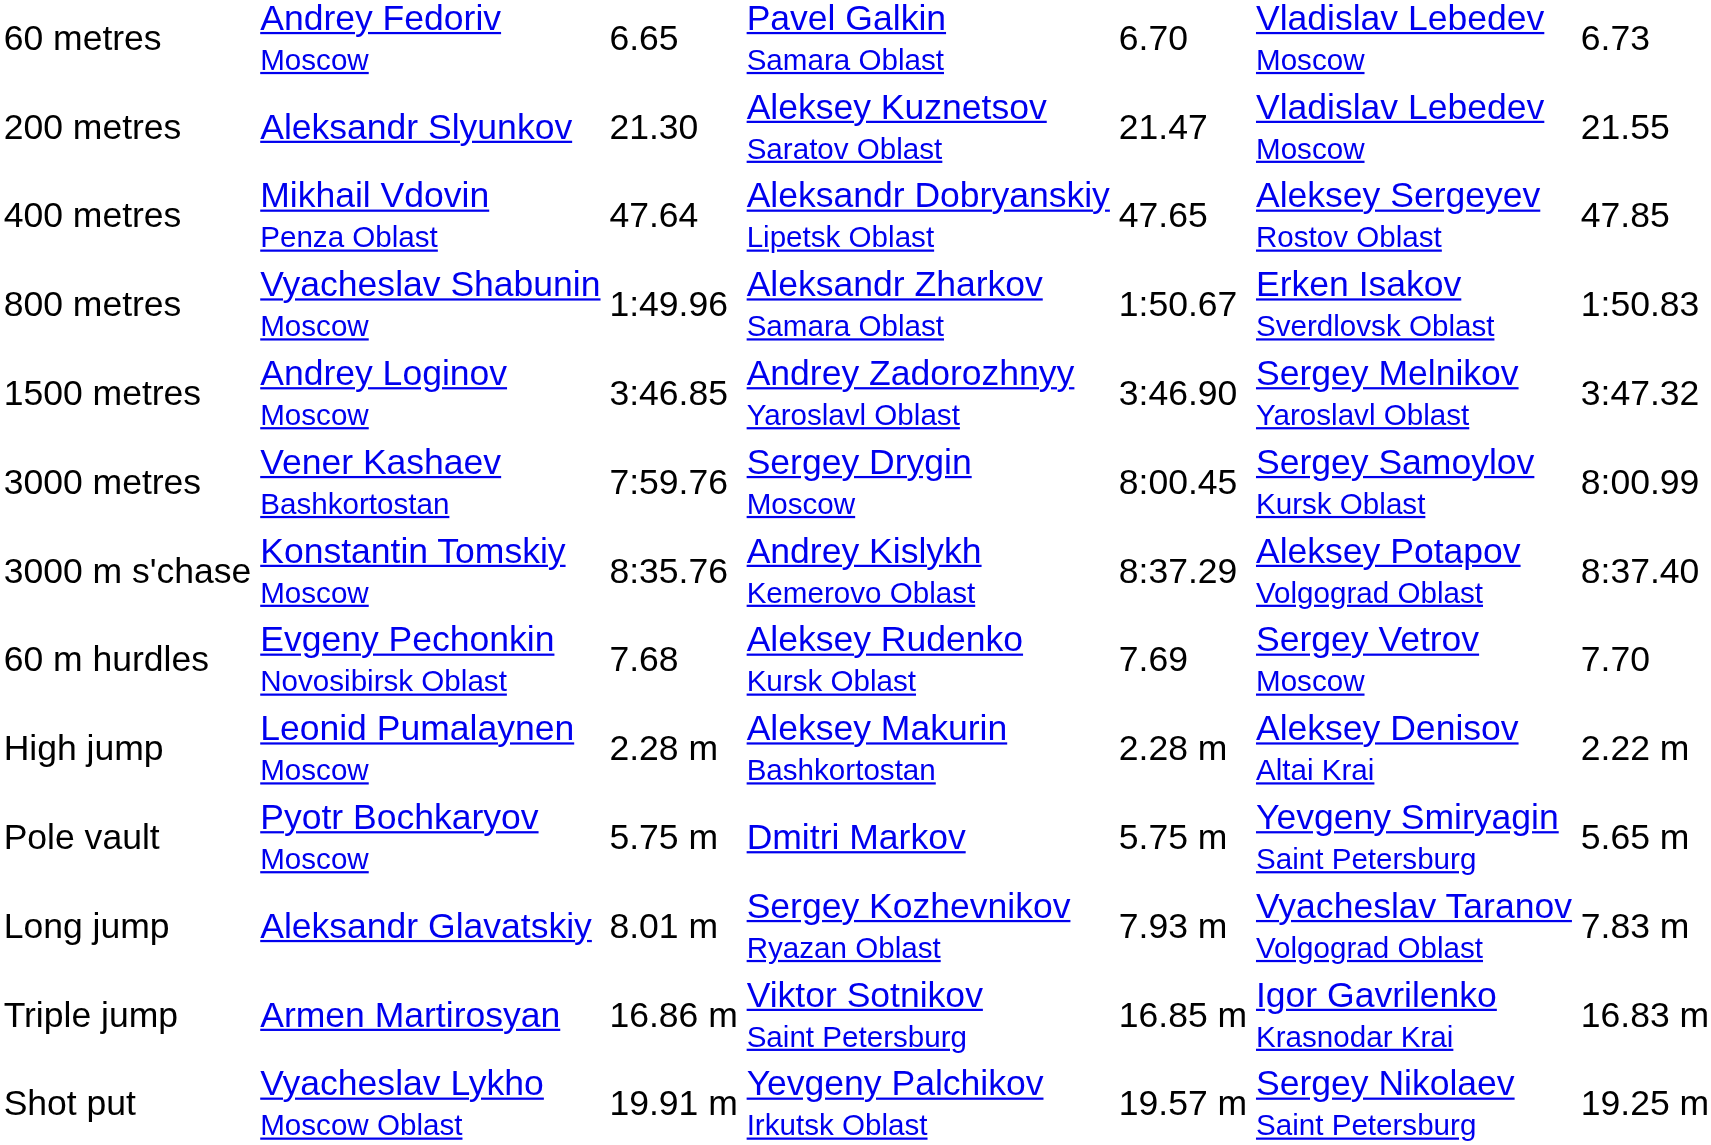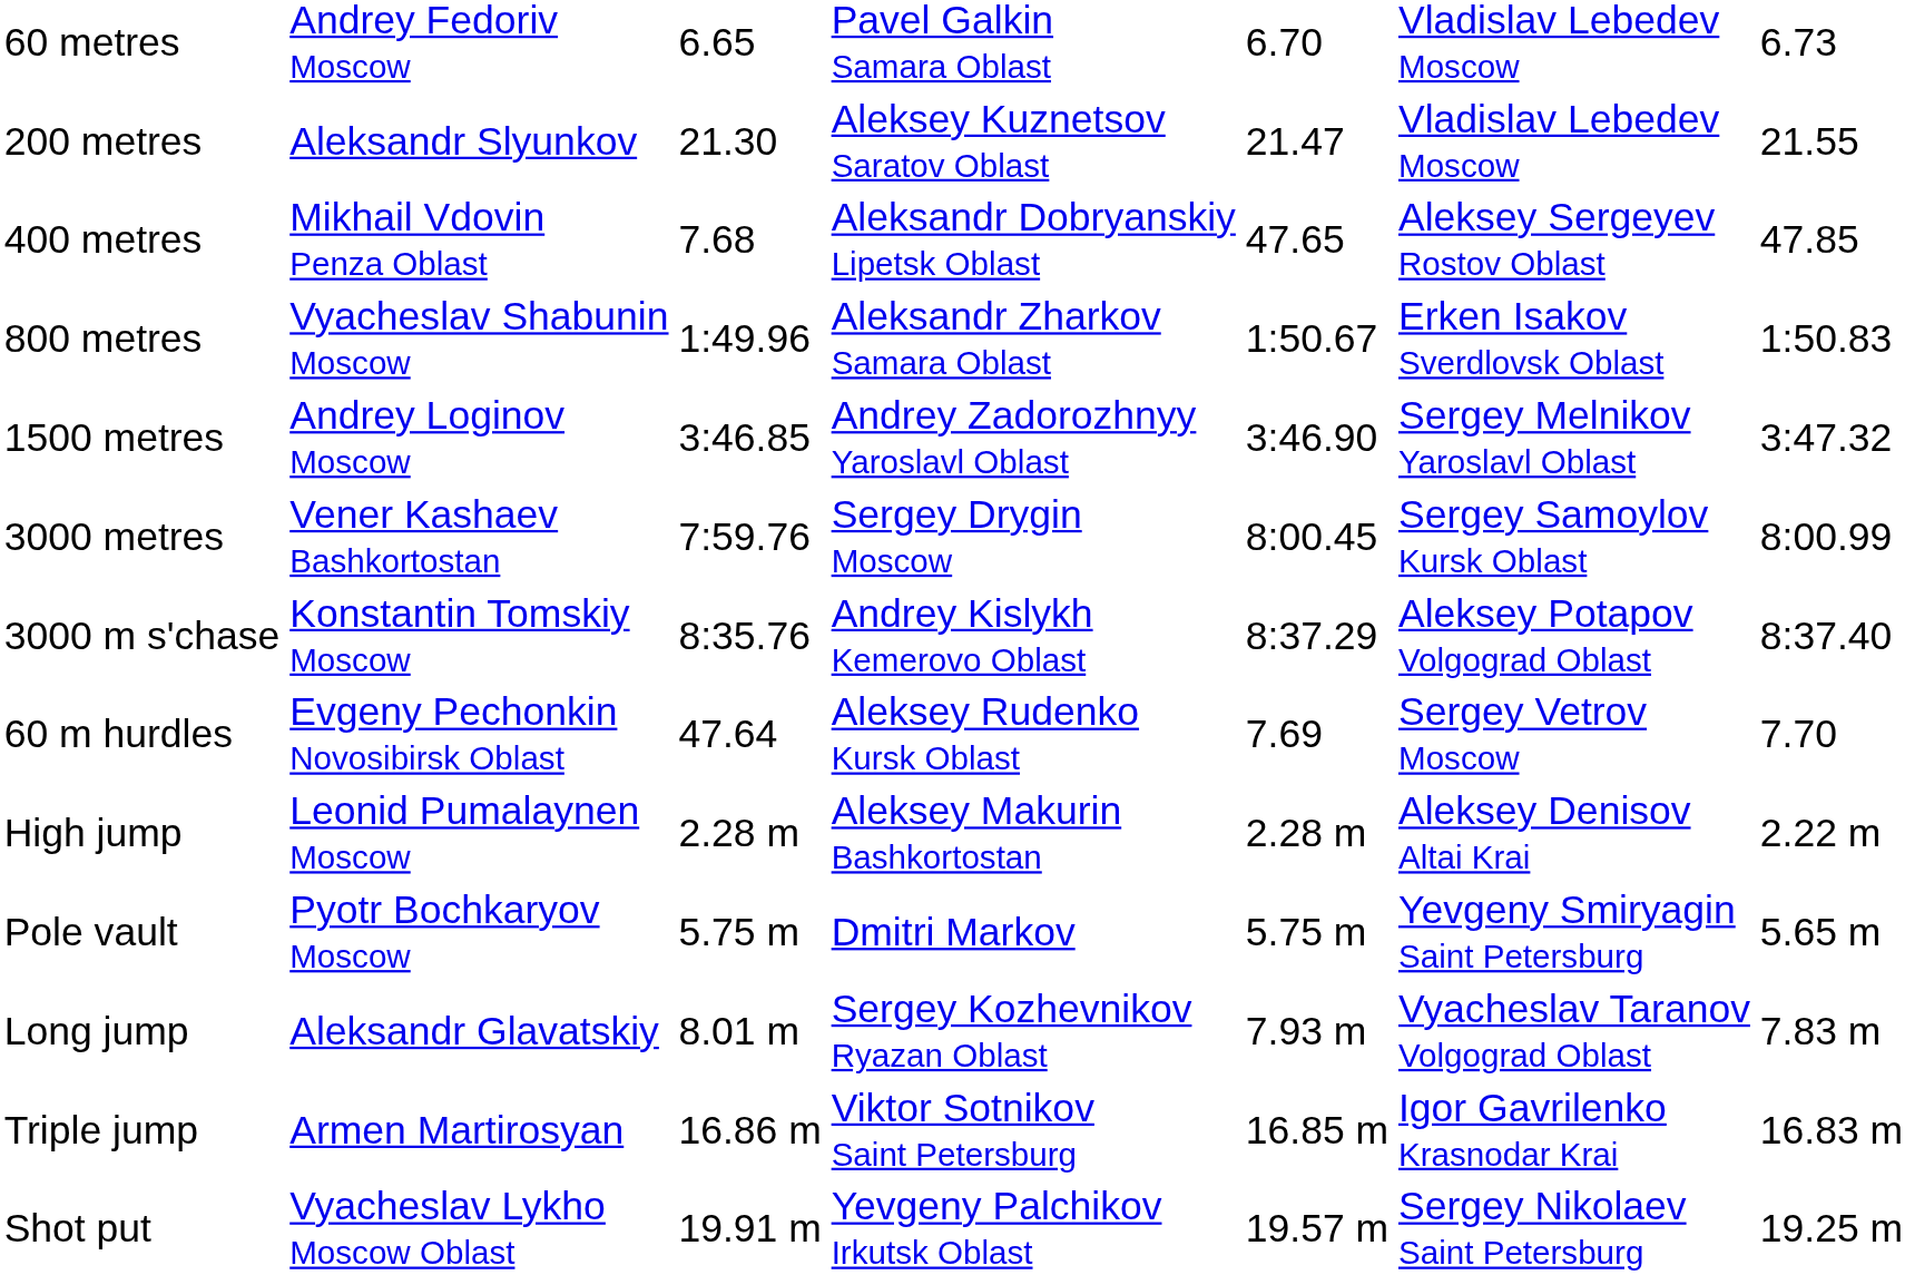400 metres | column 3: 47.64 -> 7.68
60 m hurdles | column 3: 7.68 -> 47.64
